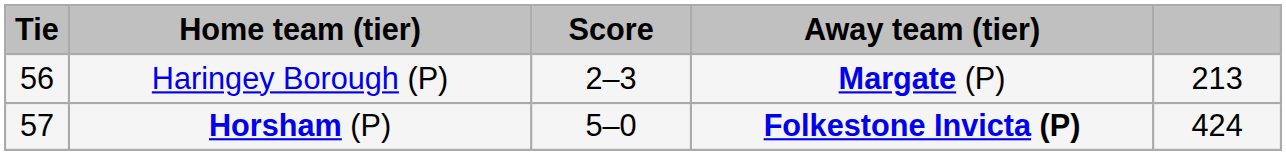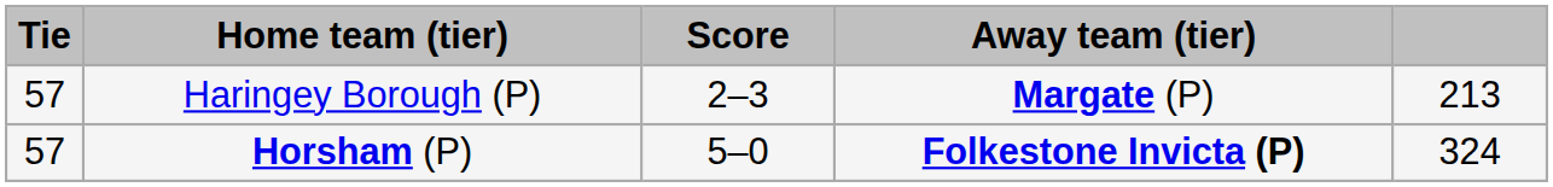Haringey Borough (P) | Tie: 56 -> 57
Horsham (P) | column 5: 424 -> 324
